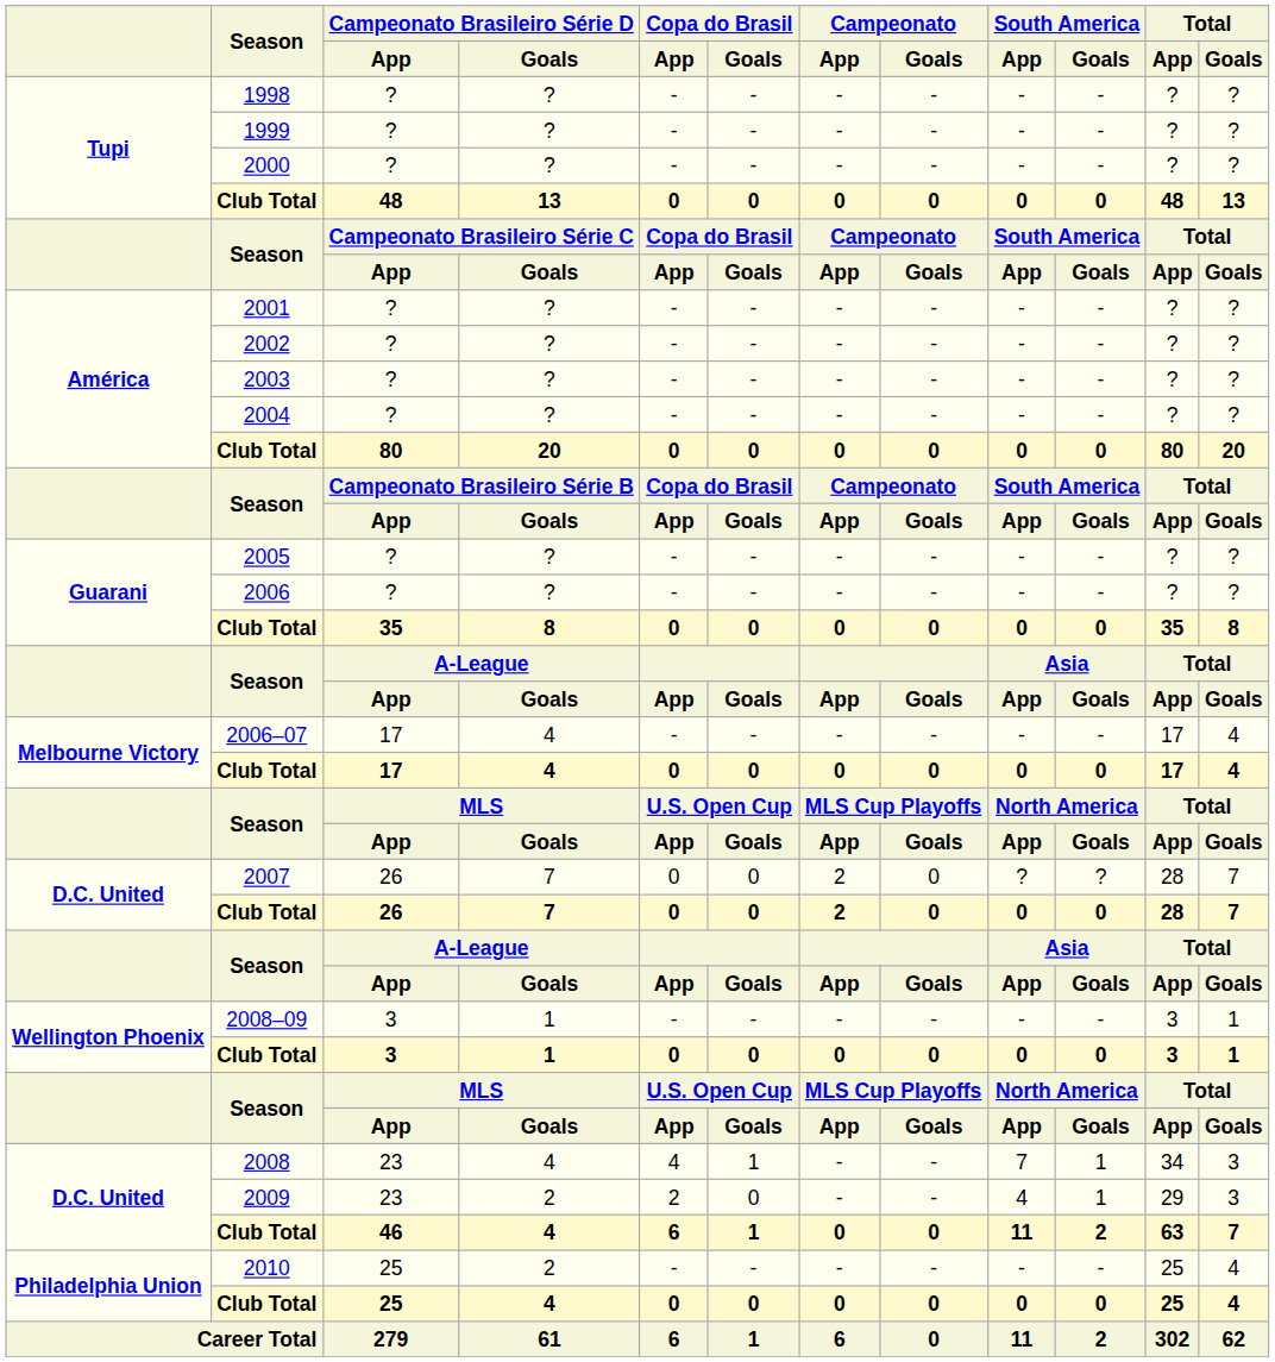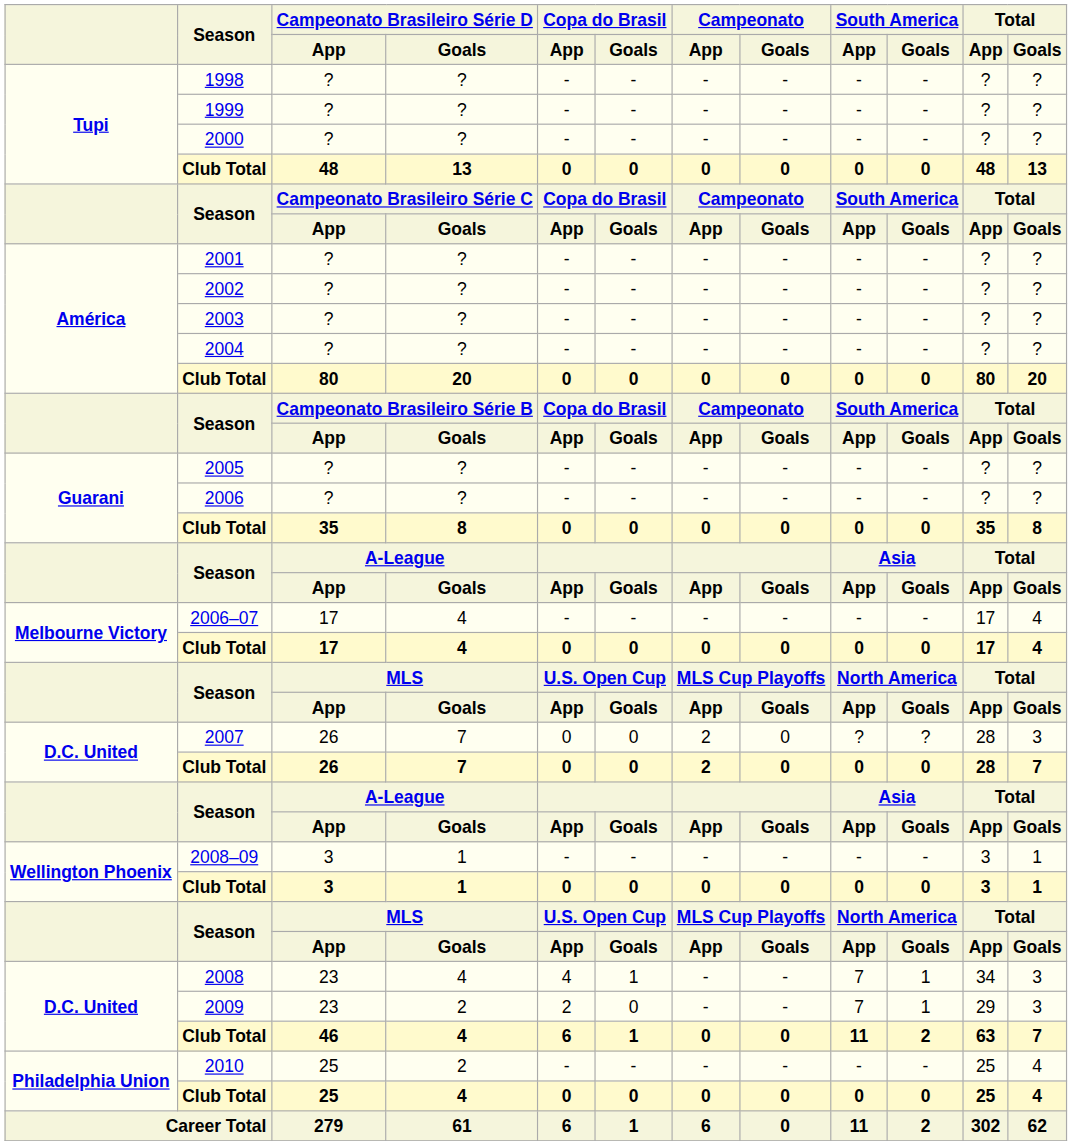2007 | Total / Goals: 7 -> 3
2009 | South America / App: 4 -> 7
